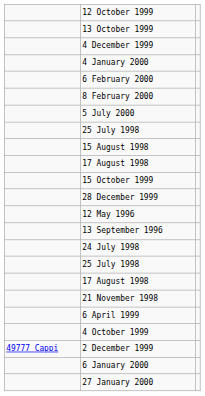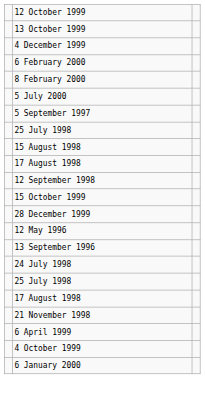- row: 4 January 2000
+ row: 5 September 1997
+ row: 12 September 1998
- row: 49777 Cappi | 2 December 1999
- row: 27 January 2000
